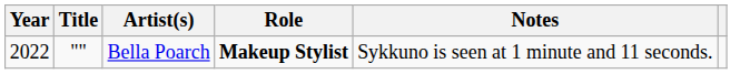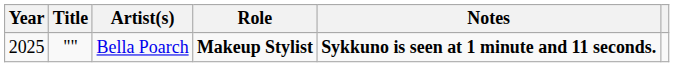Bella Poarch | Year: 2022 -> 2025
Bella Poarch | Notes: normal -> bold
